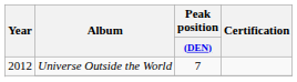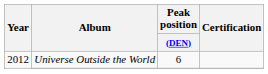Universe Outside the World | Peak position / (DEN): 7 -> 6
